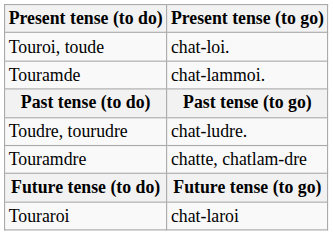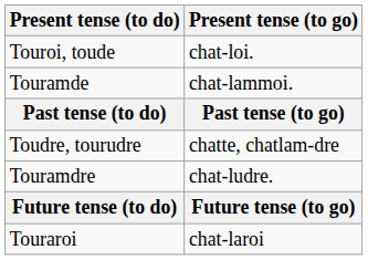Toudre, tourudre | Present tense (to go): chat-ludre. -> chatte, chatlam-dre
Touramdre | Present tense (to go): chatte, chatlam-dre -> chat-ludre.
